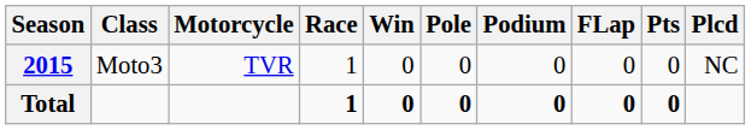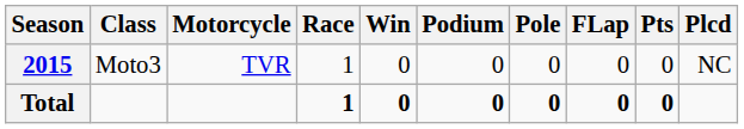columns swapped: Podium <-> Pole
